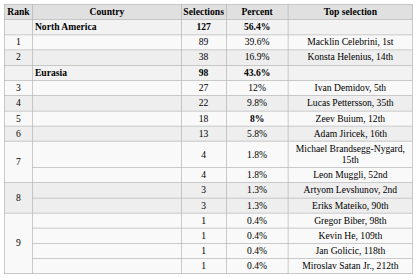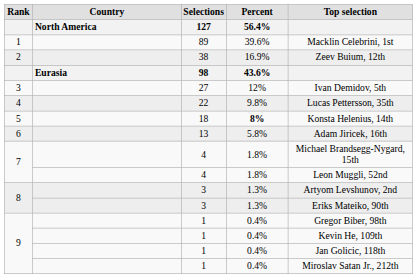2 | Top selection: Konsta Helenius, 14th -> Zeev Buium, 12th
5 | Top selection: Zeev Buium, 12th -> Konsta Helenius, 14th
